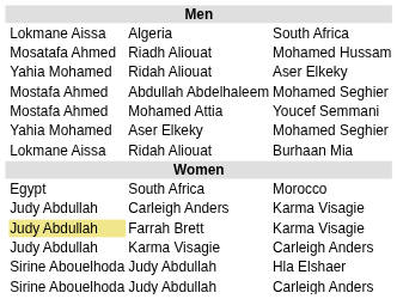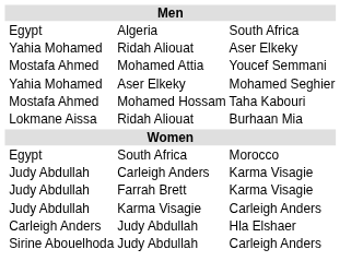Algeria | column 2: Lokmane Aissa -> Egypt
- row: Mosatafa Ahmed | Riadh Aliouat | Mohamed Hussam
- row: Mostafa Ahmed | Abdullah Abdelhaleem | Mohamed Seghier
+ row: Mostafa Ahmed | Mohamed Hossam | Taha Kabouri
Farrah Brett | column 2: khaki background -> no background
Judy Abdullah / Hla Elshaer | column 2: Sirine Abouelhoda -> Carleigh Anders
